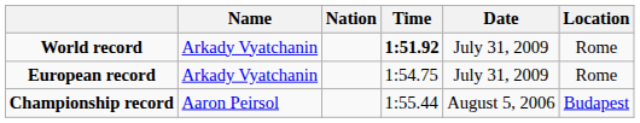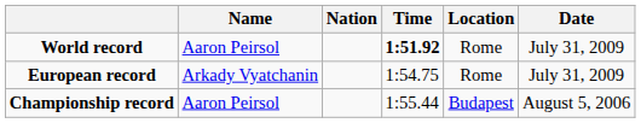columns swapped: Location <-> Date
World record | Name: Arkady Vyatchanin -> Aaron Peirsol
